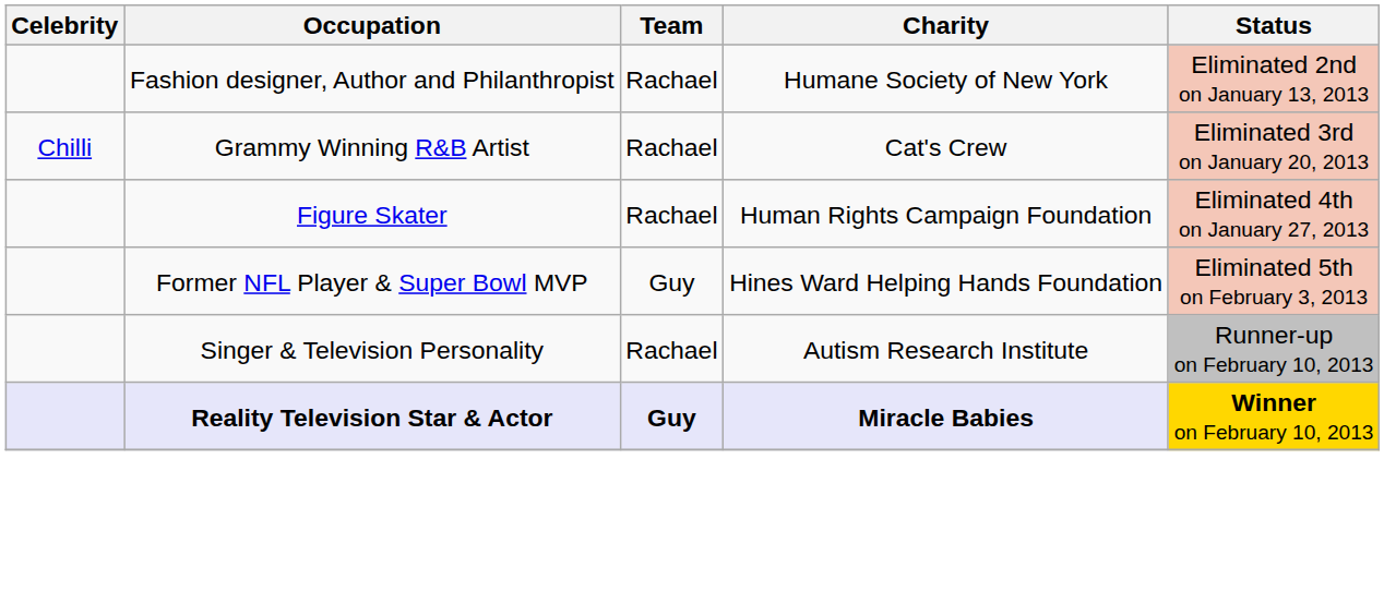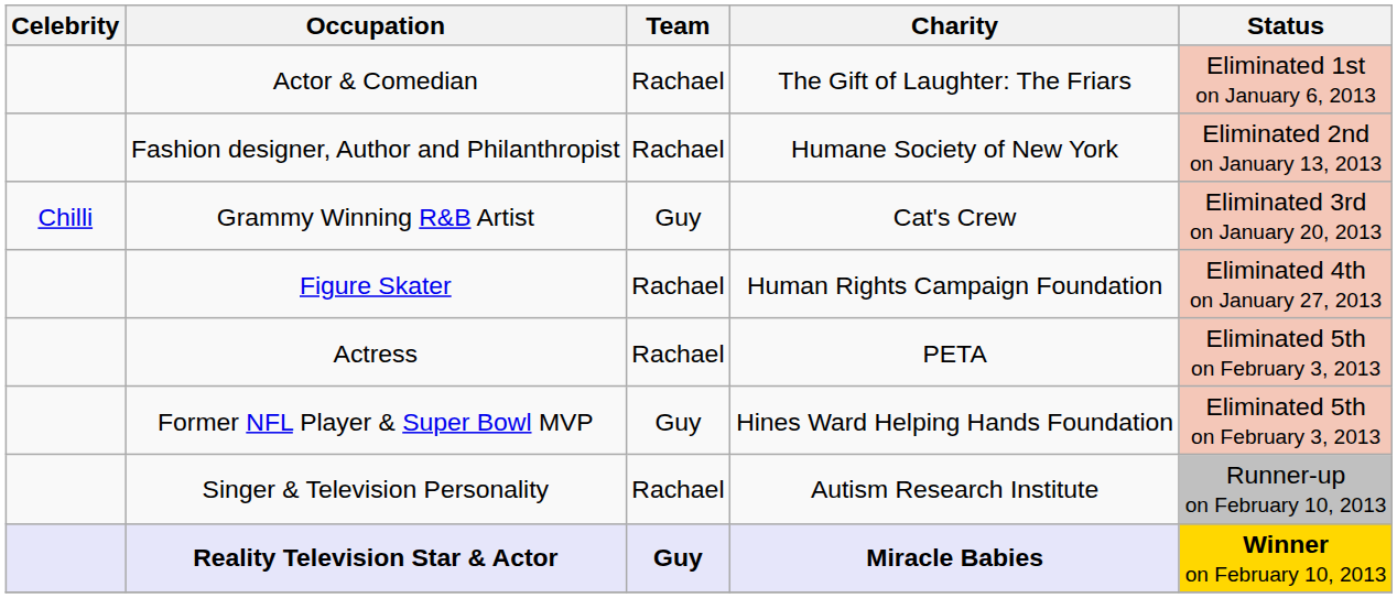+ row: Actor & Comedian | Rachael | The Gift of Laughter: The Friars | Eliminated 1st on January 6, 2013
Grammy Winning R&B Artist | Team: Rachael -> Guy
+ row: Actress | Rachael | PETA | Eliminated 5th on February 3, 2013
